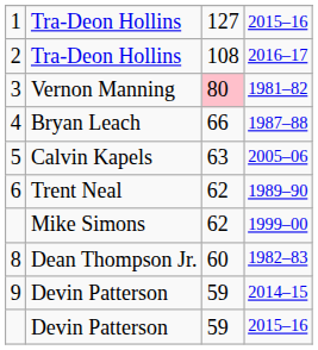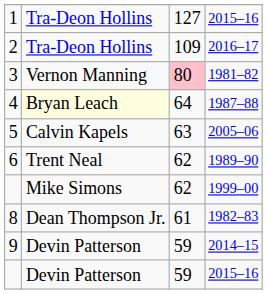2 | column 3: 108 -> 109
4 | column 2: no background -> lightyellow background
4 | column 3: 66 -> 64
8 | column 3: 60 -> 61
